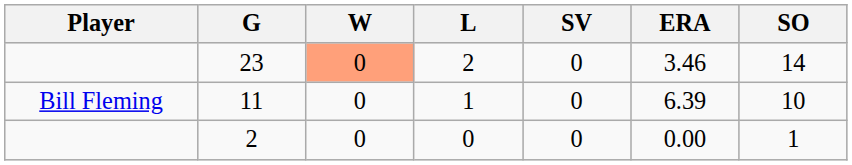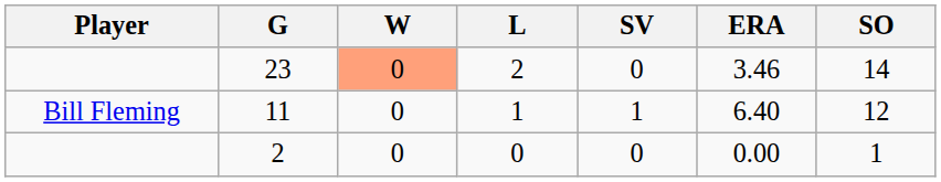11 | SV: 0 -> 1
11 | ERA: 6.39 -> 6.40
11 | SO: 10 -> 12
